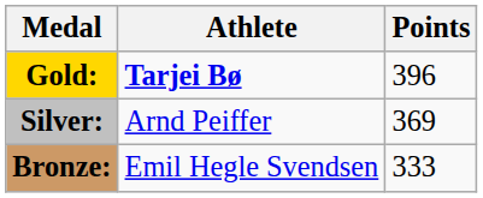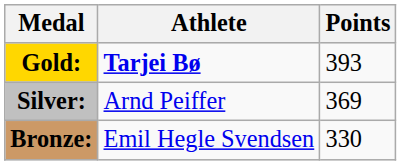Gold: | Points: 396 -> 393
Bronze: | Points: 333 -> 330
